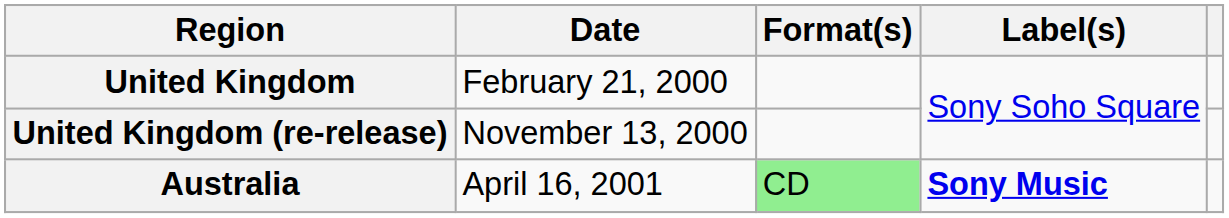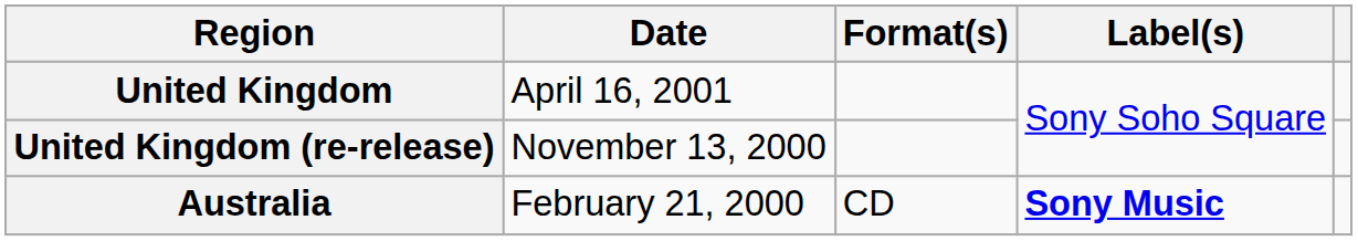United Kingdom | Date: February 21, 2000 -> April 16, 2001
Australia | Date: April 16, 2001 -> February 21, 2000
Australia | Format(s): lightgreen background -> no background
